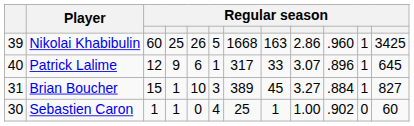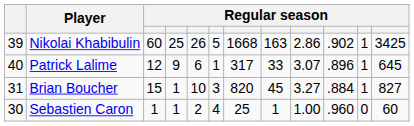Nikolai Khabibulin | column 10: .960 -> .902
Brian Boucher | column 7: 389 -> 820
Sebastien Caron | column 5: 0 -> 2
Sebastien Caron | column 10: .902 -> .960
